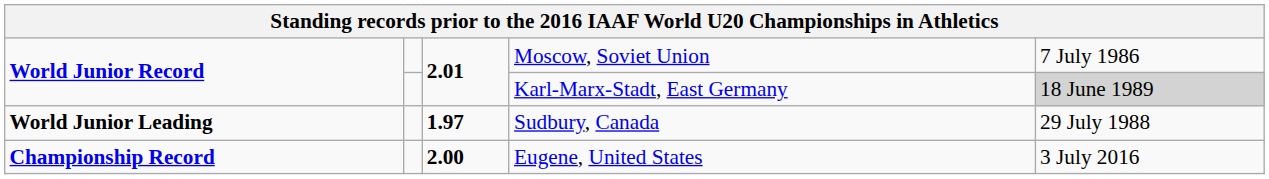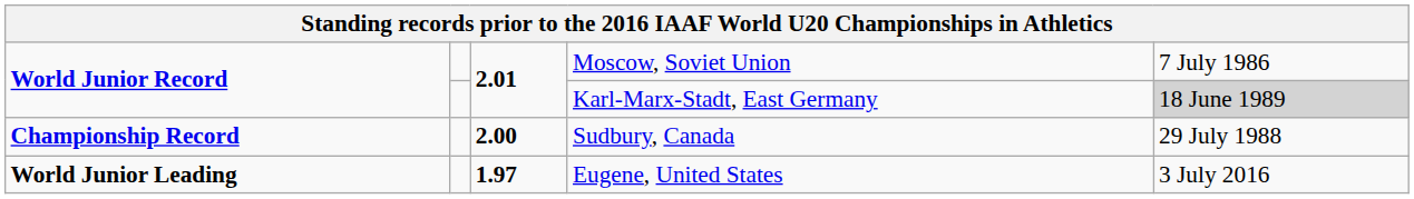Sudbury, Canada | column 1: World Junior Leading -> Championship Record
Sudbury, Canada | column 3: 1.97 -> 2.00
Eugene, United States | column 1: Championship Record -> World Junior Leading
Eugene, United States | column 3: 2.00 -> 1.97
